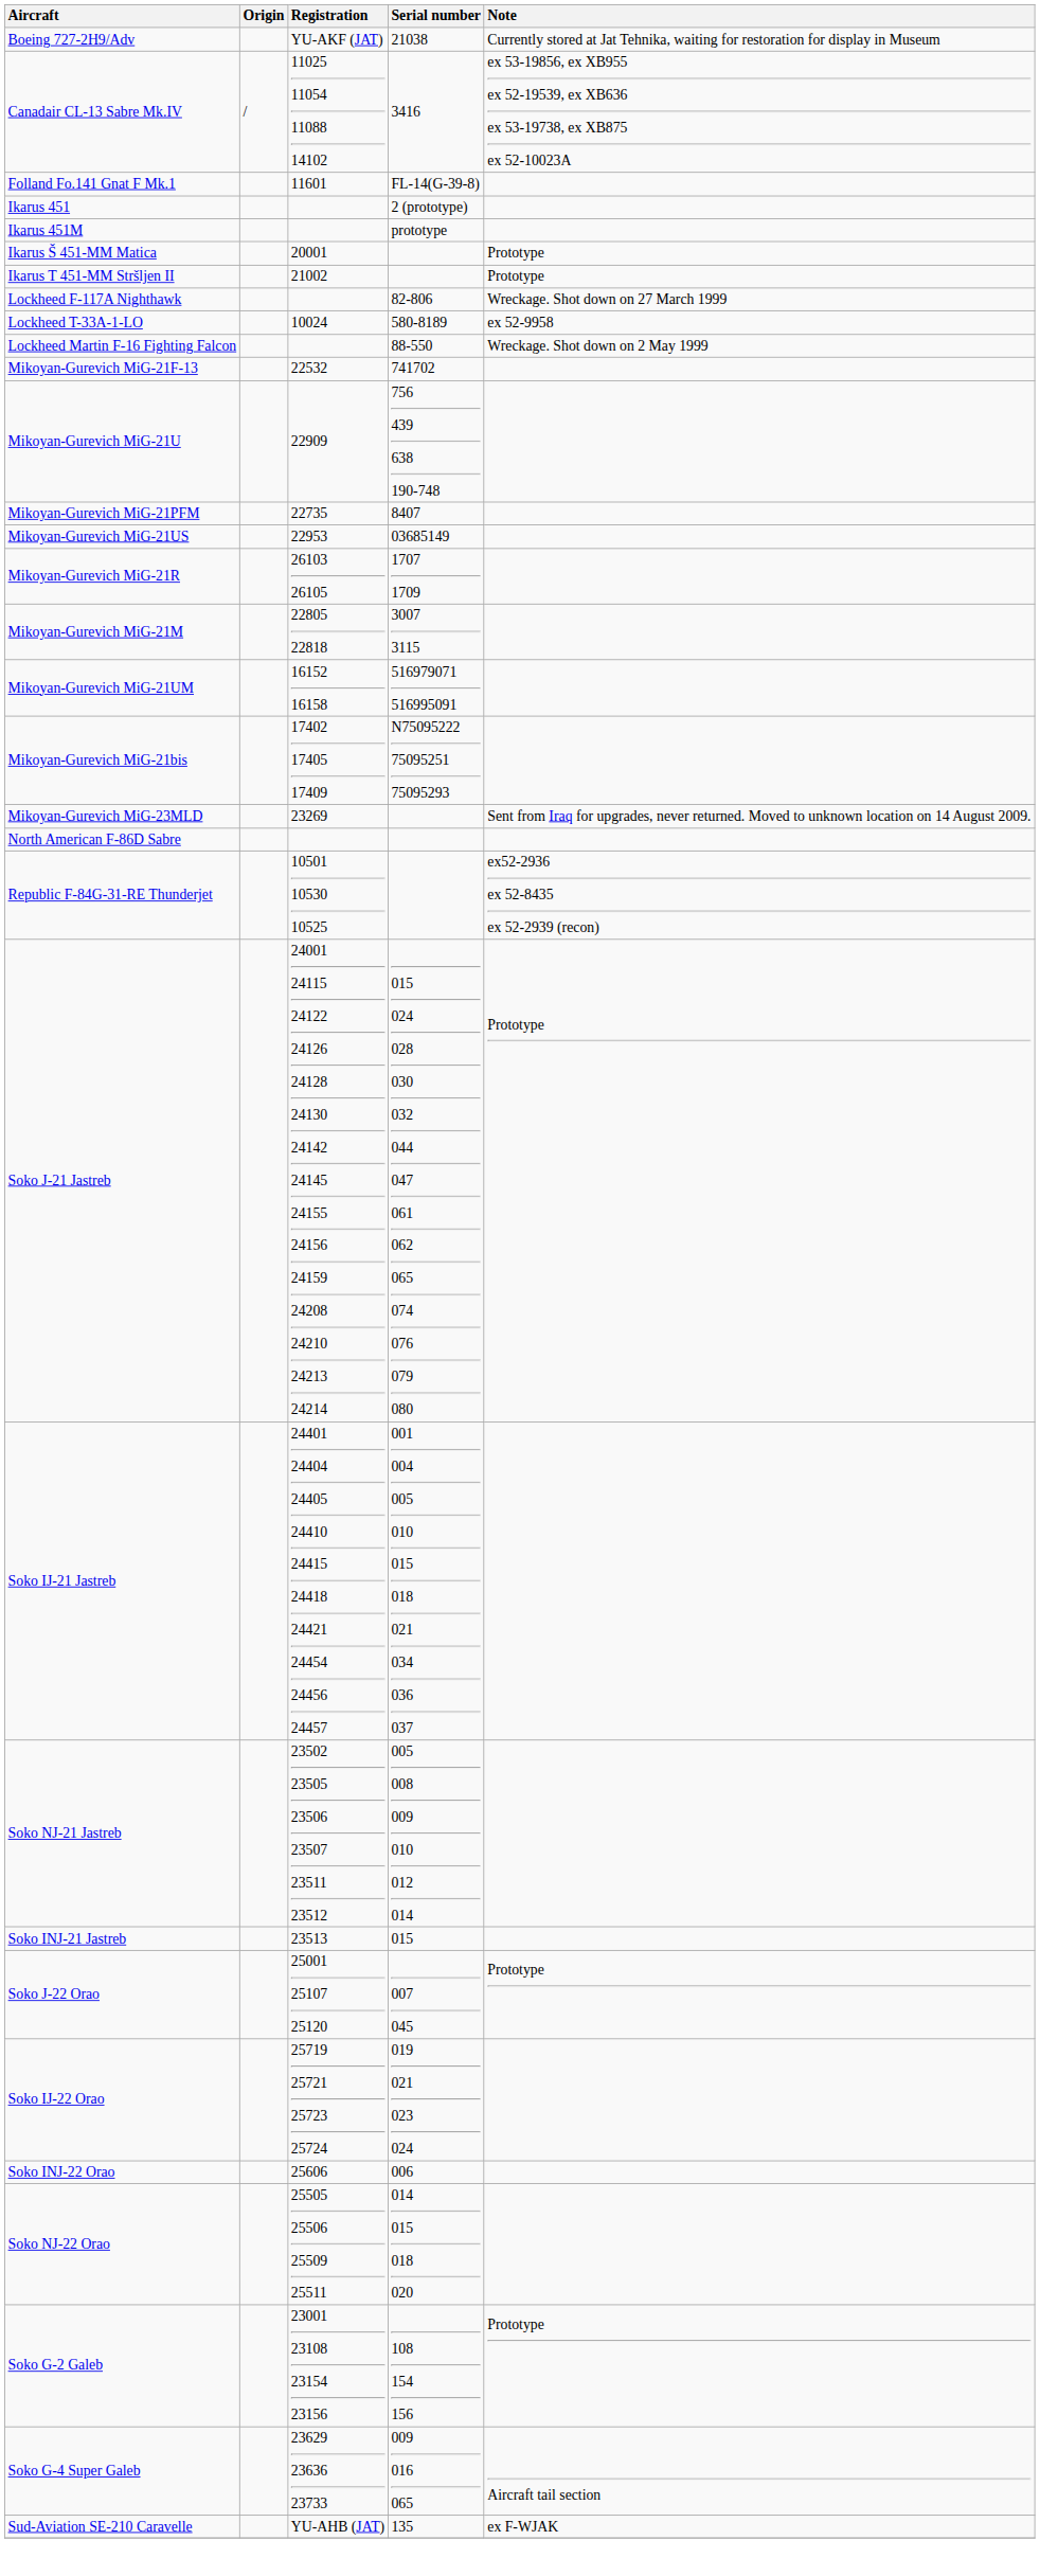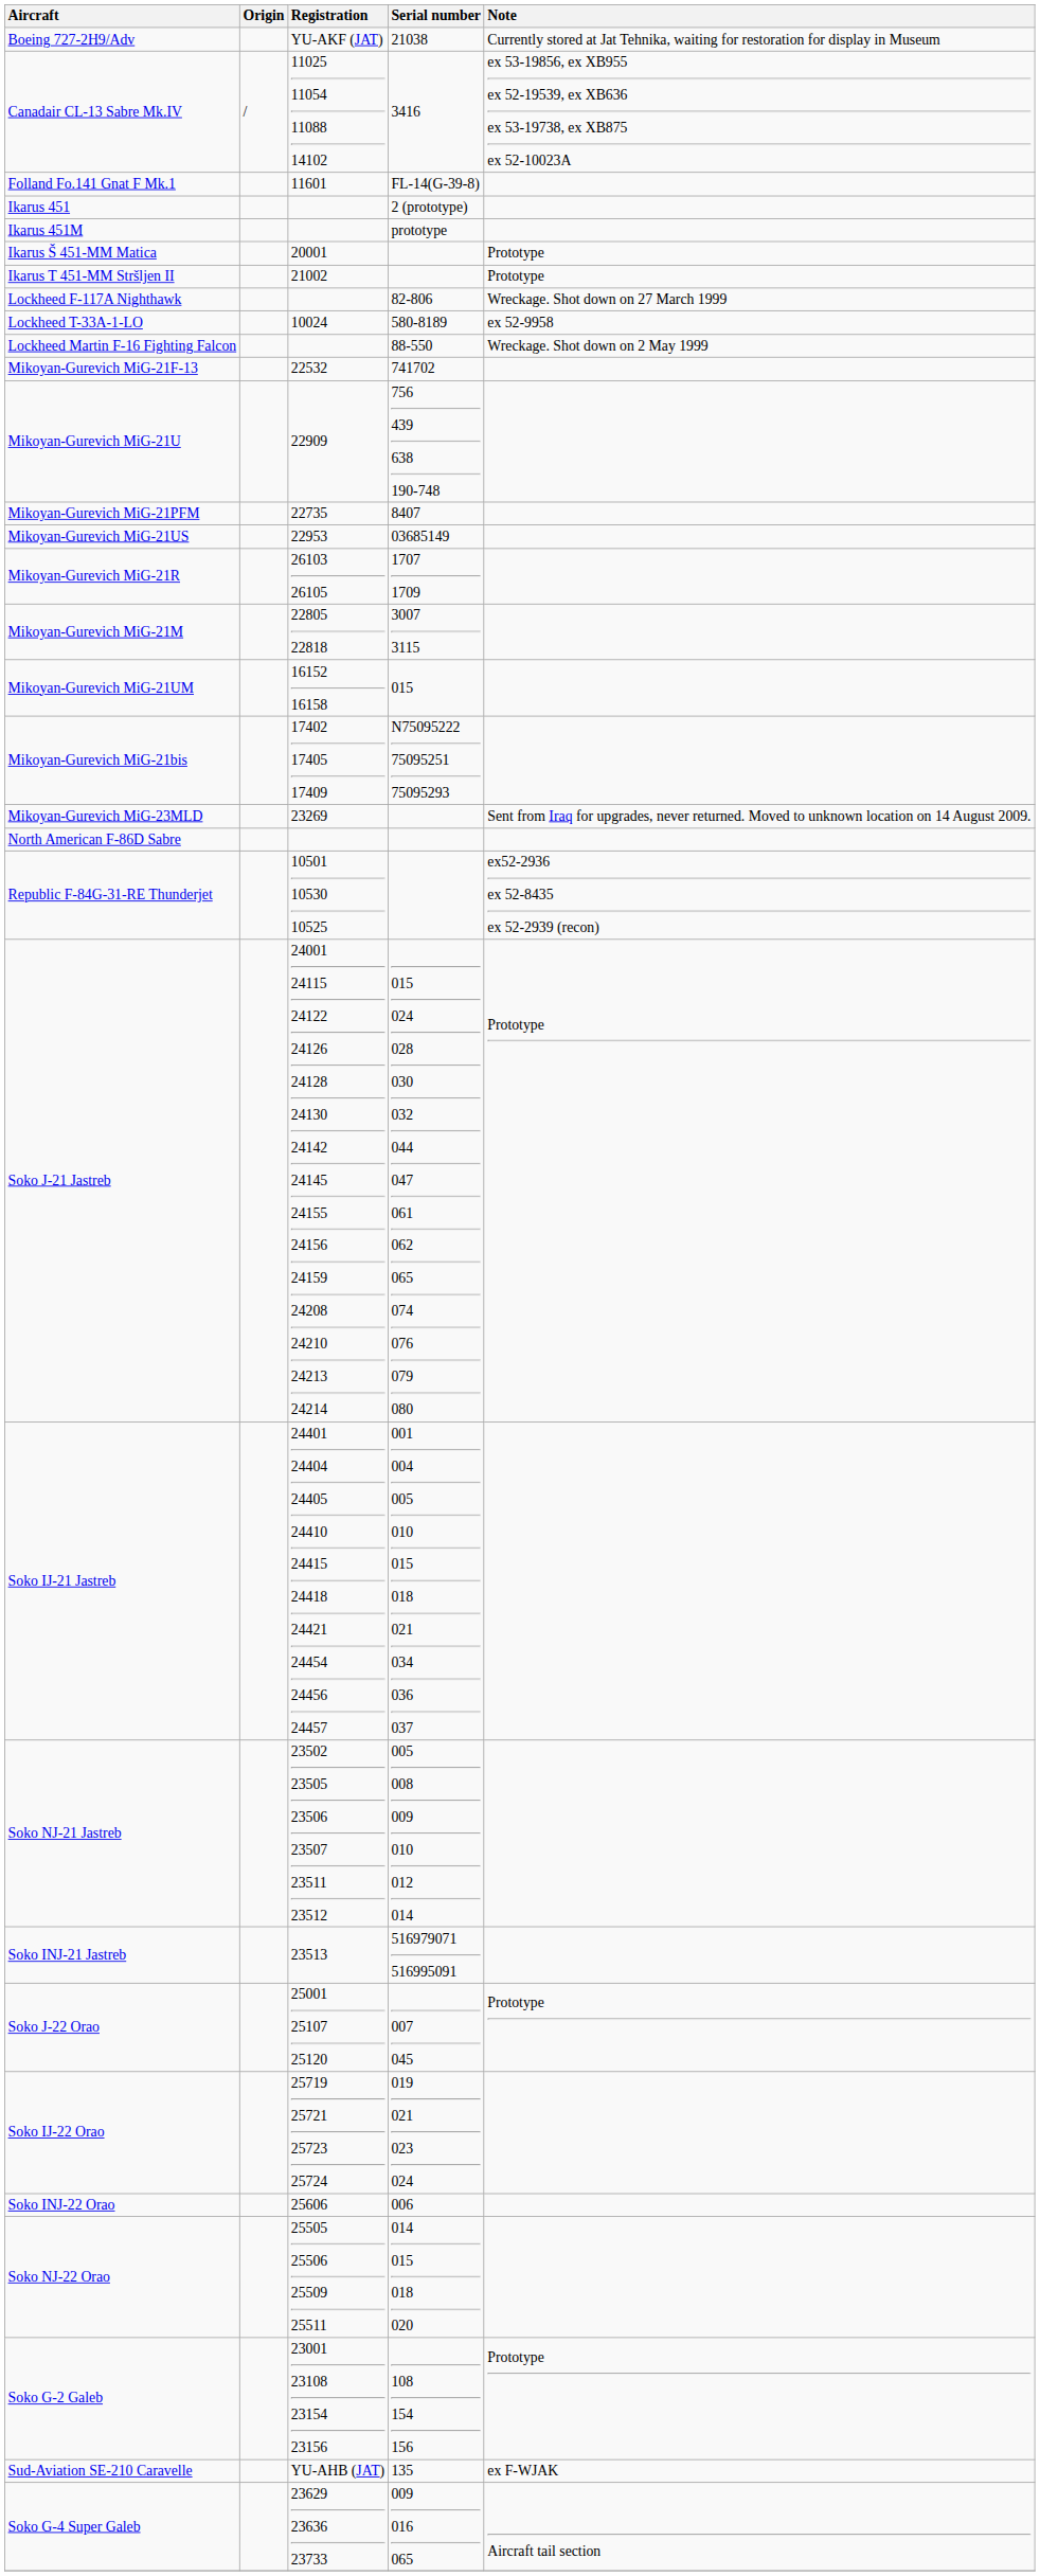Mikoyan-Gurevich MiG-21UM | Serial number: 516979071 516995091 -> 015
Soko INJ-21 Jastreb | Serial number: 015 -> 516979071 516995091
rows swapped: Soko G-4 Super Galeb <-> Sud-Aviation SE-210 Caravelle
